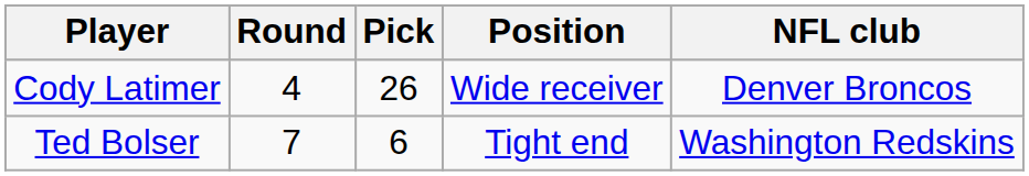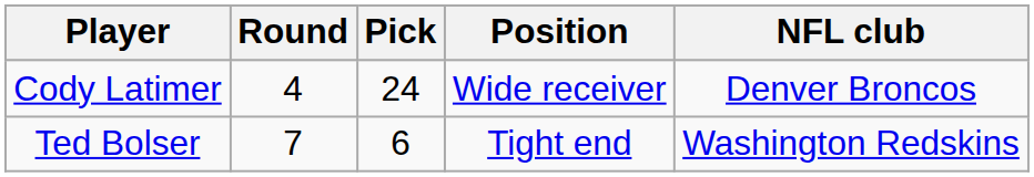Cody Latimer | Pick: 26 -> 24
